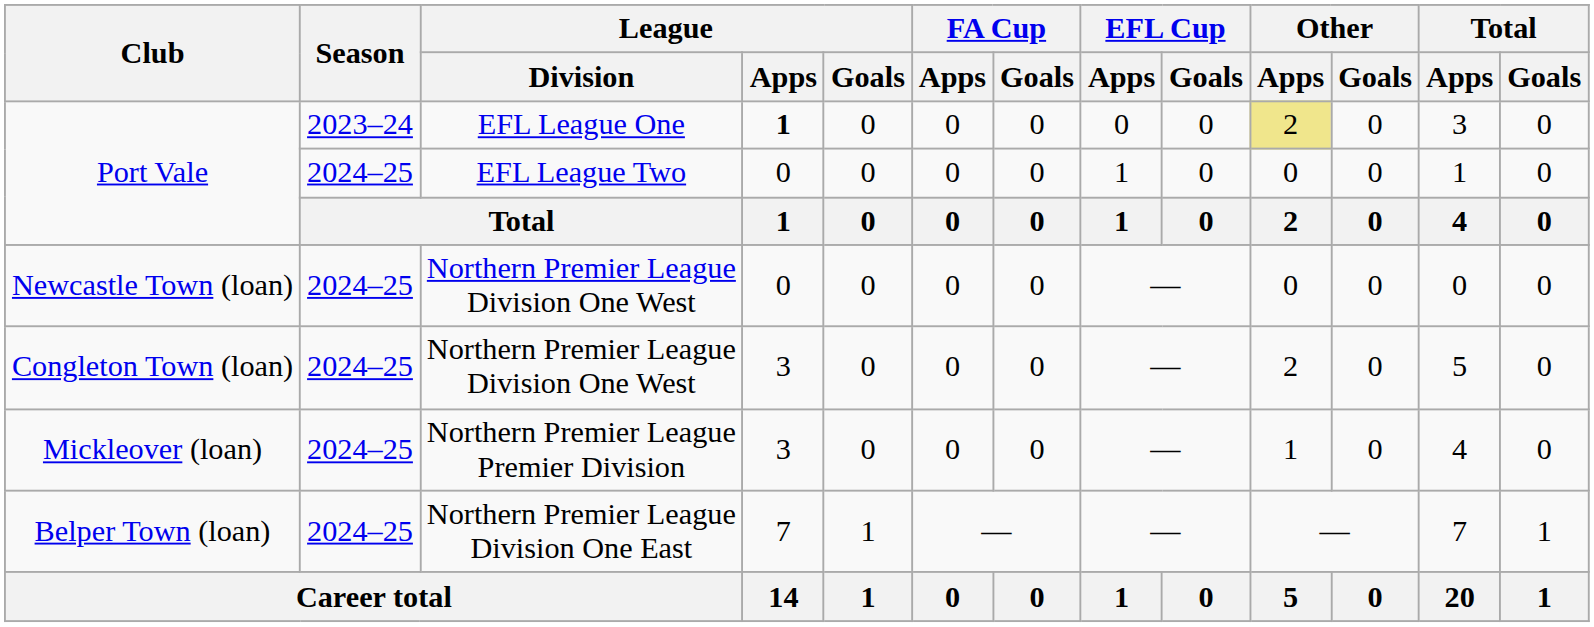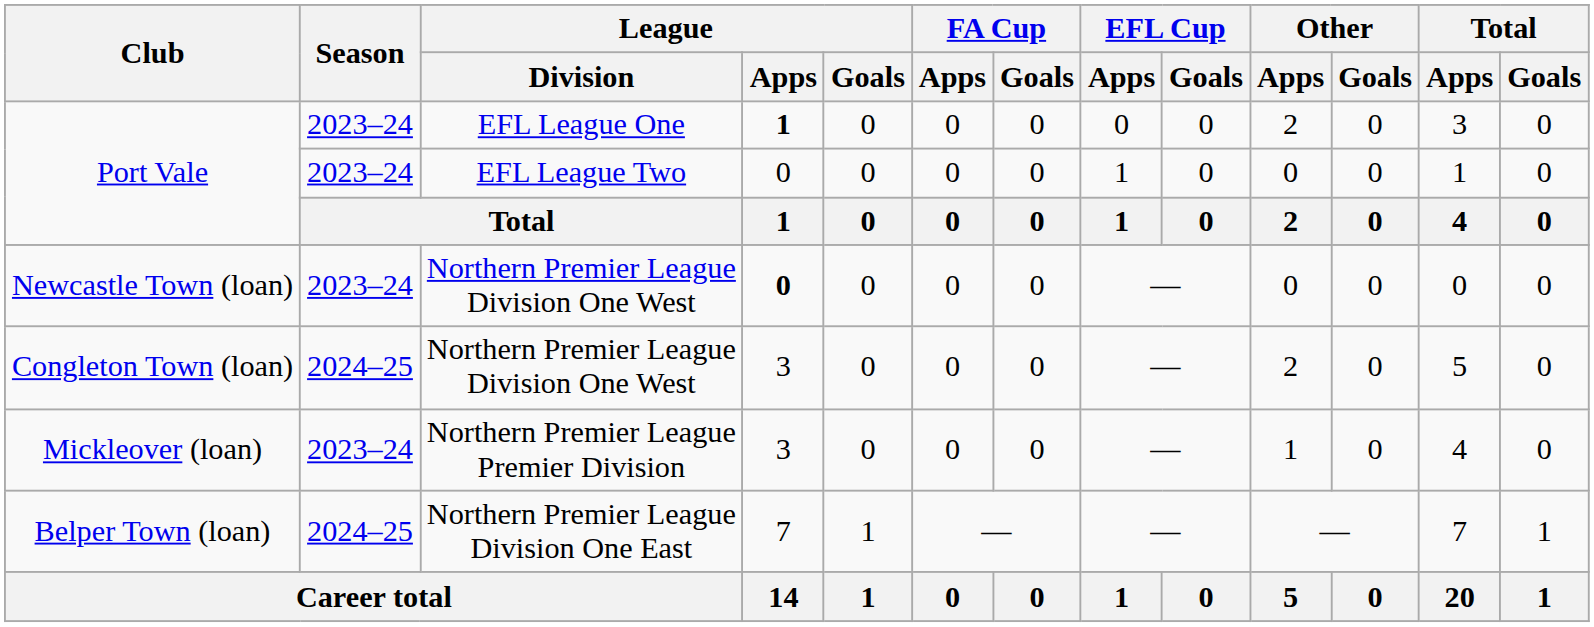Port Vale / EFL League One | Other / Apps: khaki background -> no background
Port Vale / EFL League Two | Season: 2024–25 -> 2023–24
Newcastle Town (loan) | Season: 2024–25 -> 2023–24
Newcastle Town (loan) | League / Apps: normal -> bold
Mickleover (loan) | Season: 2024–25 -> 2023–24
